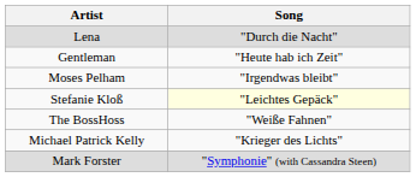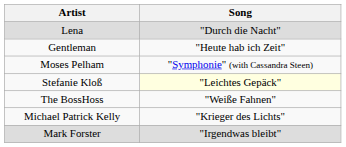Moses Pelham | Song: "Irgendwas bleibt" -> "Symphonie" (with Cassandra Steen)
Mark Forster | Song: "Symphonie" (with Cassandra Steen) -> "Irgendwas bleibt"
